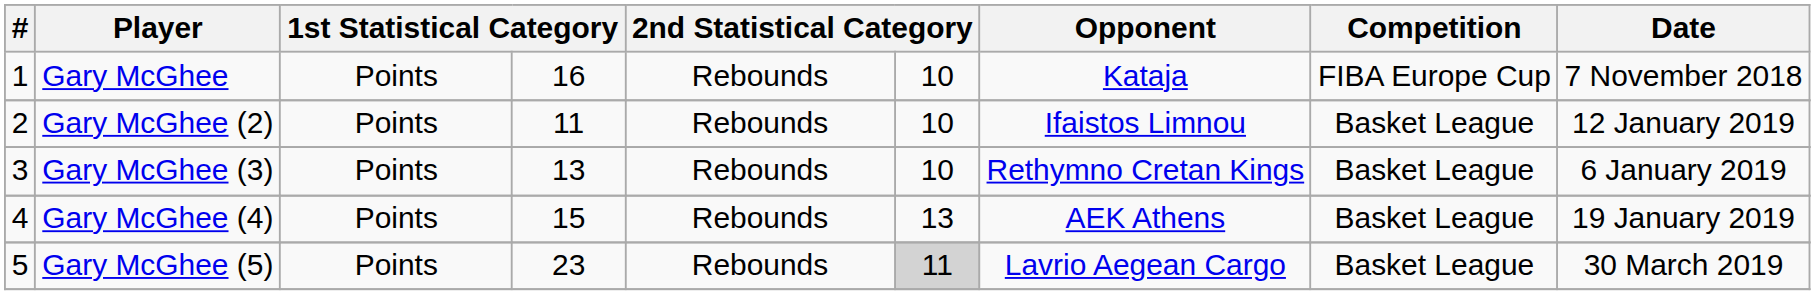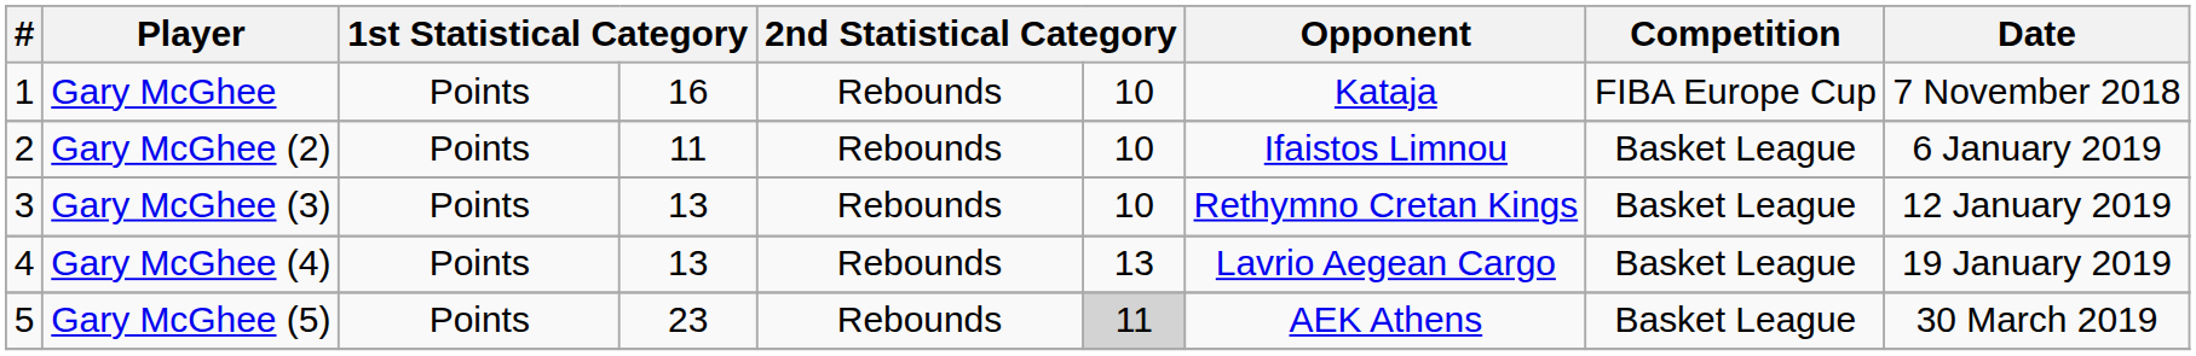Gary McGhee (2) | Date: 12 January 2019 -> 6 January 2019
Gary McGhee (3) | Date: 6 January 2019 -> 12 January 2019
Gary McGhee (4) | column 4: 15 -> 13
Gary McGhee (4) | Opponent: AEK Athens -> Lavrio Aegean Cargo
Gary McGhee (5) | Opponent: Lavrio Aegean Cargo -> AEK Athens
